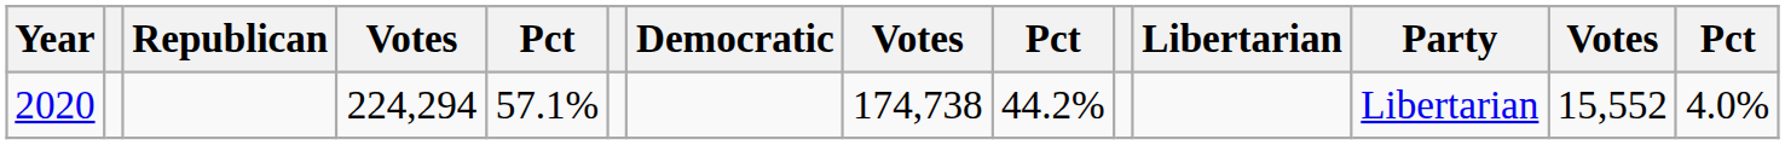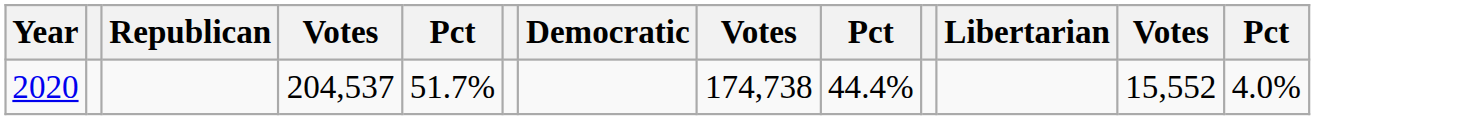- column: Party | Libertarian
2020 | column 4: 224,294 -> 204,537
2020 | column 5: 57.1% -> 51.7%
2020 | column 9: 44.2% -> 44.4%
